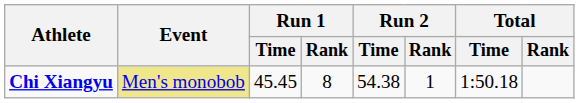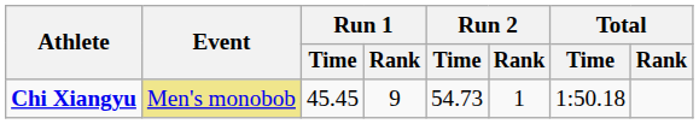Chi Xiangyu | Run 1 / Rank: 8 -> 9
Chi Xiangyu | Run 2 / Time: 54.38 -> 54.73
